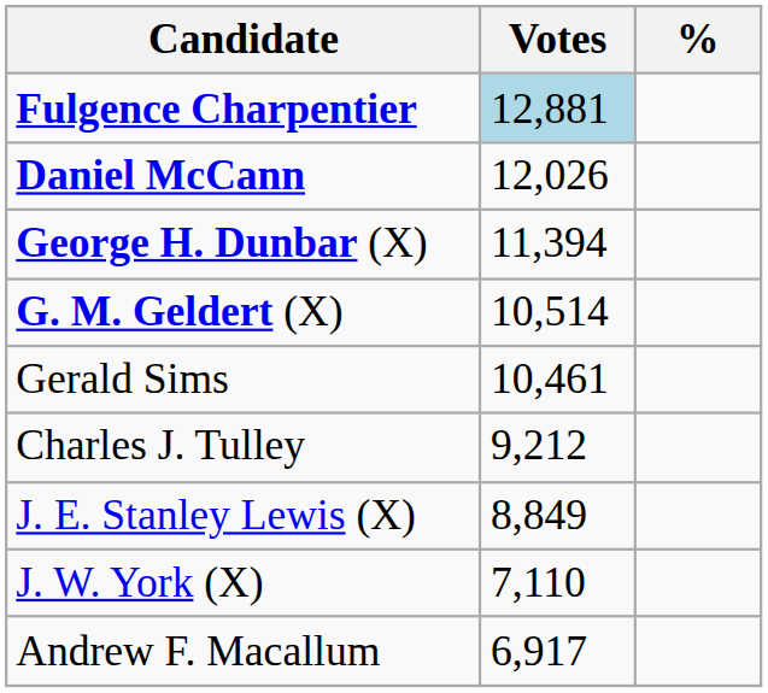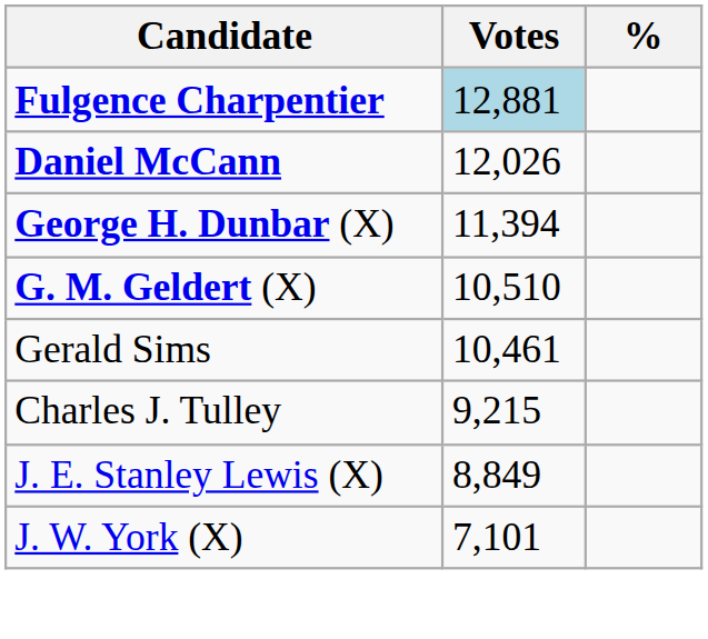G. M. Geldert (X) | Votes: 10,514 -> 10,510
Charles J. Tulley | Votes: 9,212 -> 9,215
J. W. York (X) | Votes: 7,110 -> 7,101
- row: Andrew F. Macallum | 6,917
